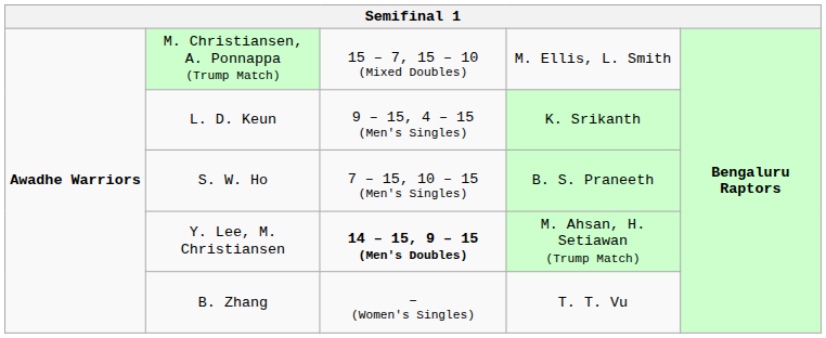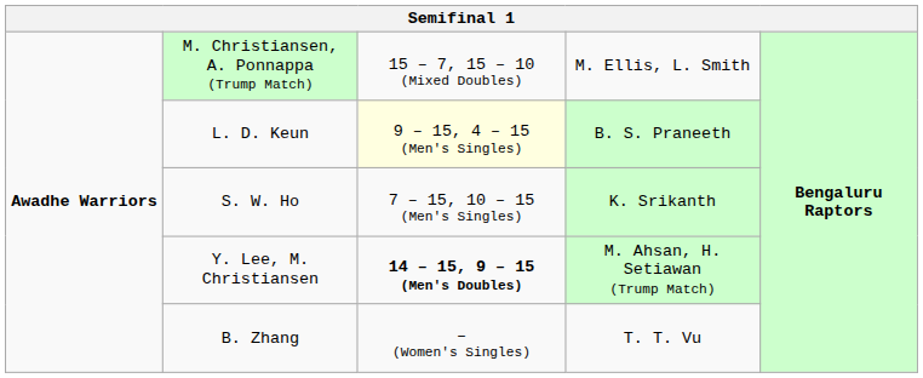L. D. Keun | column 3: no background -> lightyellow background
L. D. Keun | column 4: K. Srikanth -> B. S. Praneeth
S. W. Ho | column 4: B. S. Praneeth -> K. Srikanth
